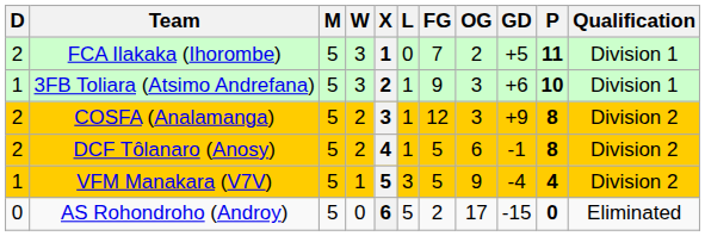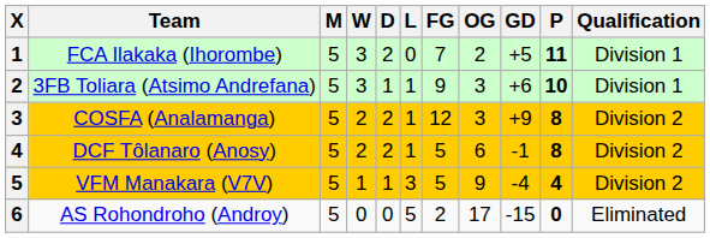columns swapped: X <-> D
